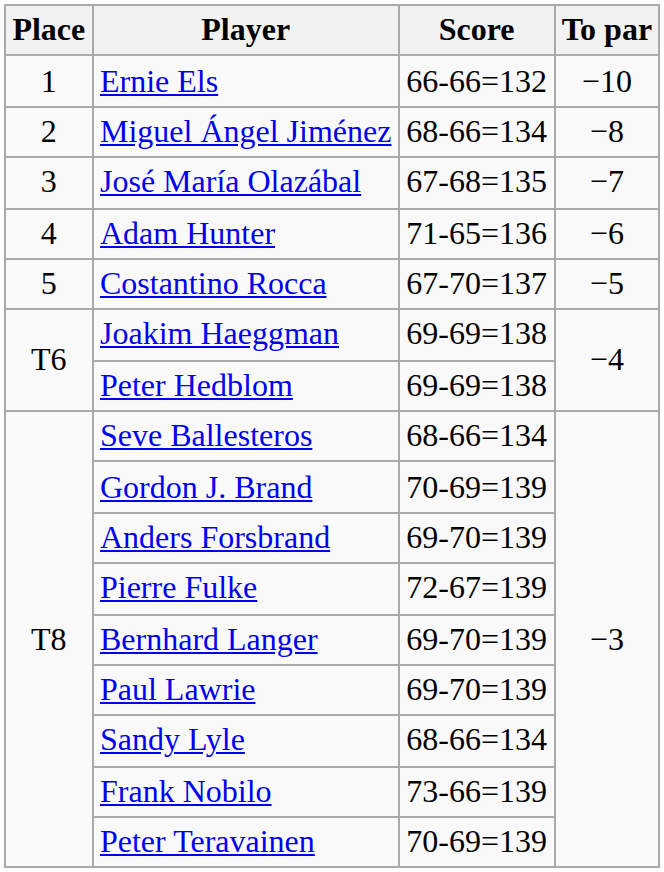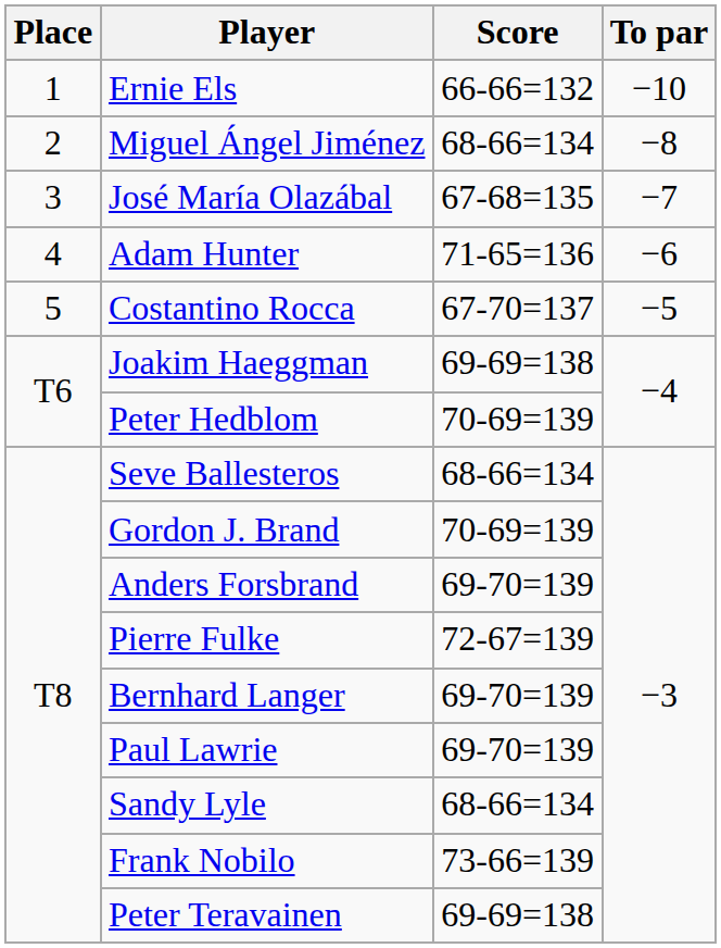Peter Hedblom | Score: 69-69=138 -> 70-69=139
Peter Teravainen | Score: 70-69=139 -> 69-69=138
